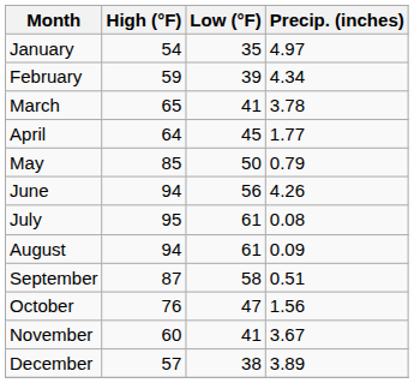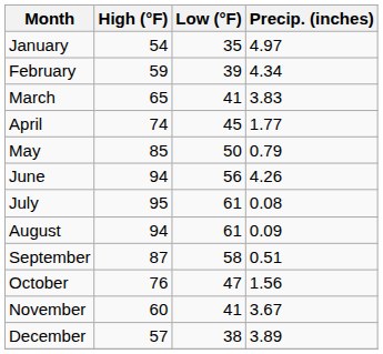March | Precip. (inches): 3.78 -> 3.83
April | High (°F): 64 -> 74
